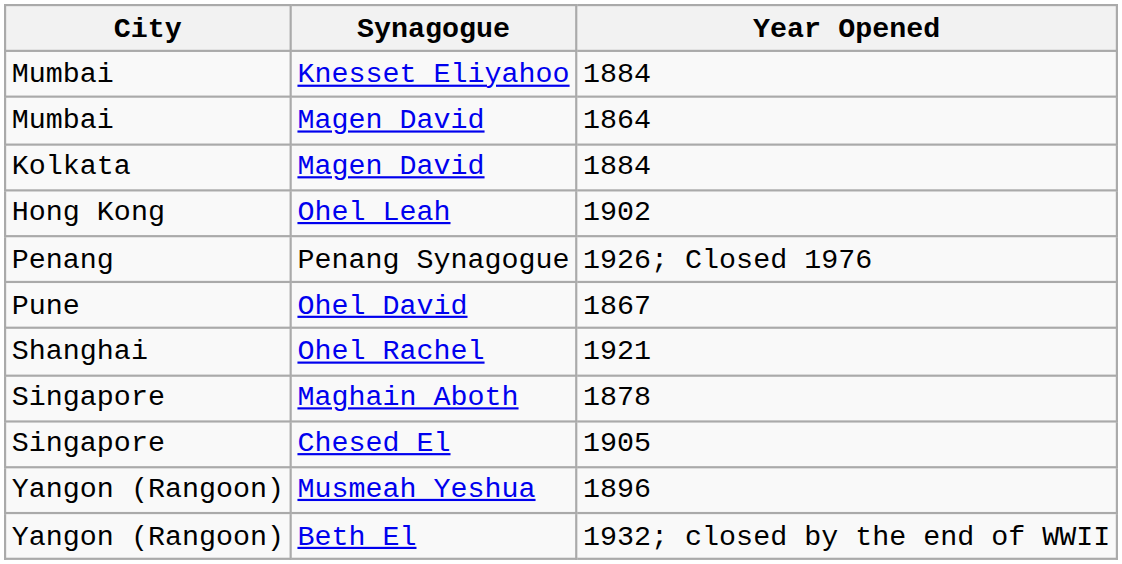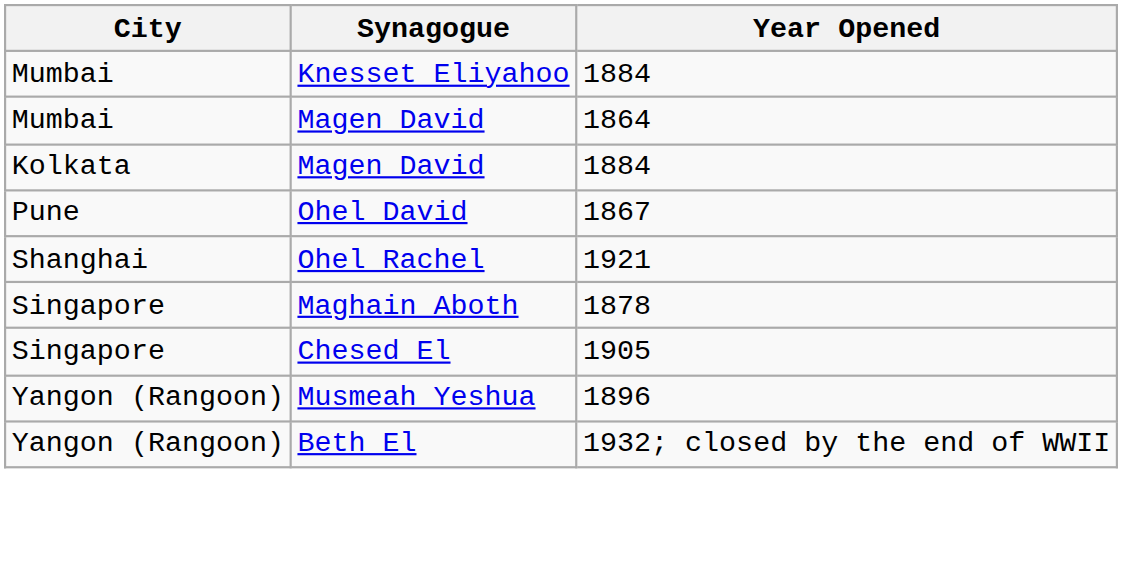- row: Hong Kong | Ohel Leah | 1902
- row: Penang | Penang Synagogue | 1926; Closed 1976
